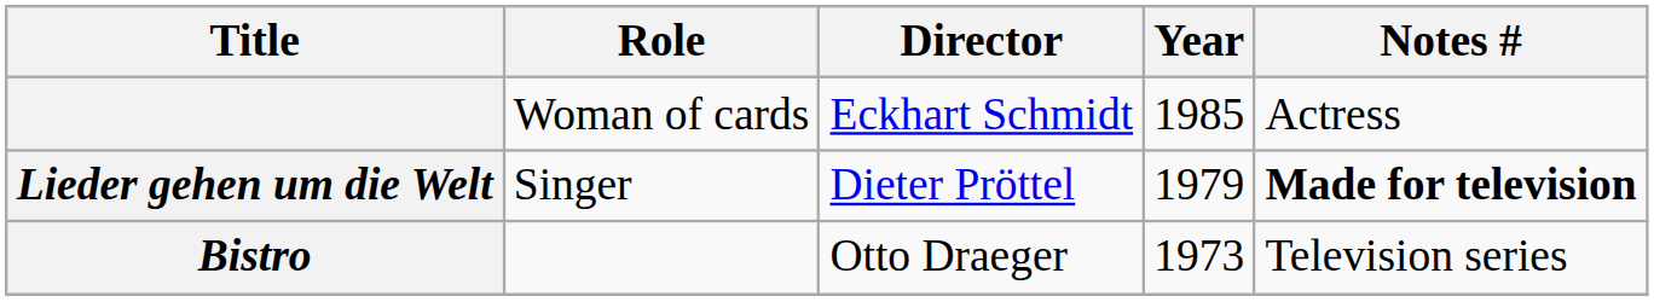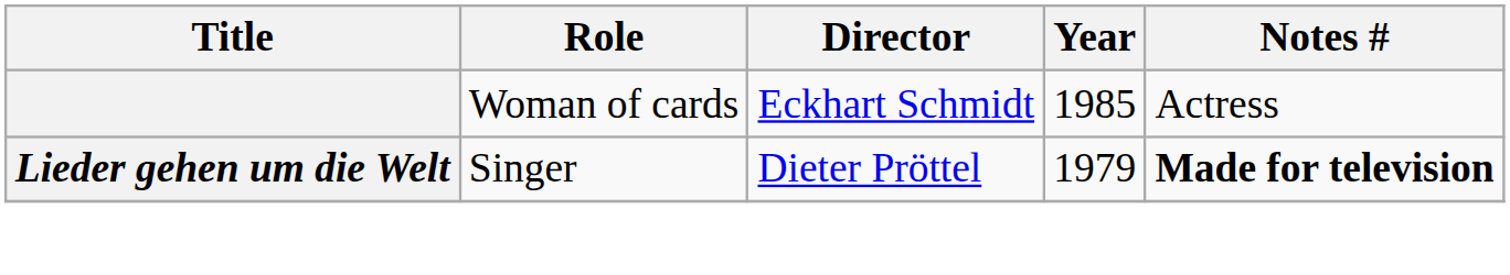- row: Bistro | Otto Draeger | 1973 | Television series
